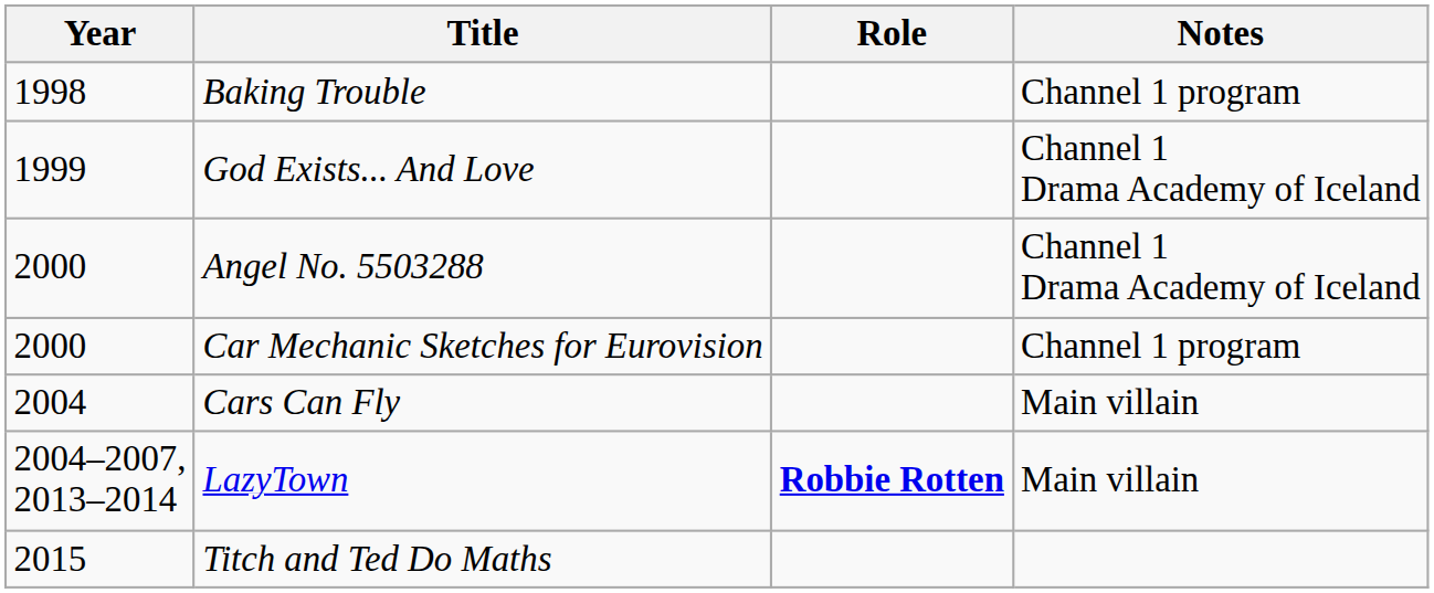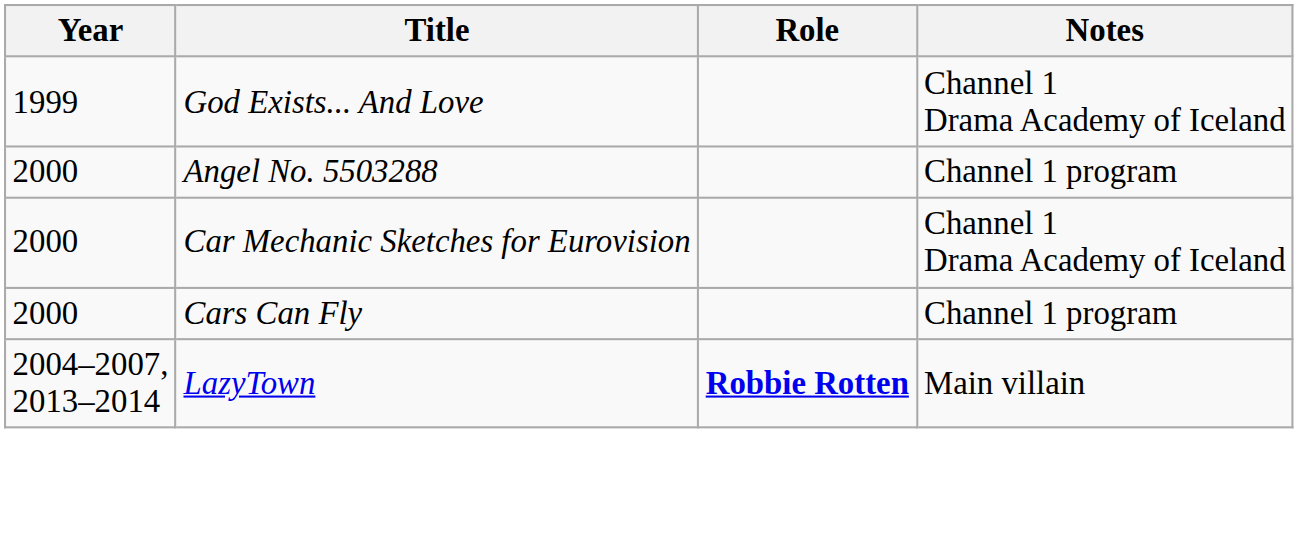- row: 1998 | Baking Trouble | Channel 1 program
Angel No. 5503288 | Notes: Channel 1 Drama Academy of Iceland -> Channel 1 program
Car Mechanic Sketches for Eurovision | Notes: Channel 1 program -> Channel 1 Drama Academy of Iceland
Cars Can Fly | Year: 2004 -> 2000
Cars Can Fly | Notes: Main villain -> Channel 1 program
- row: 2015 | Titch and Ted Do Maths
